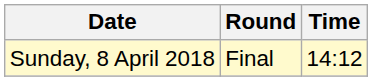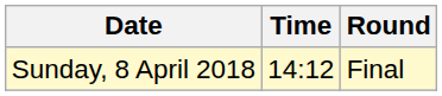columns swapped: Time <-> Round
